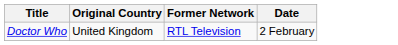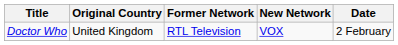+ column: New Network | VOX
